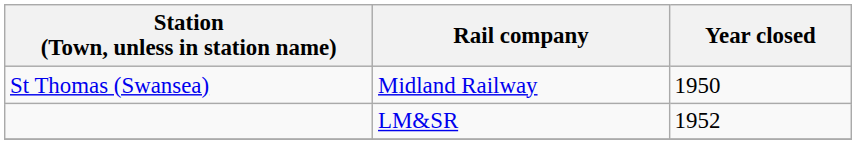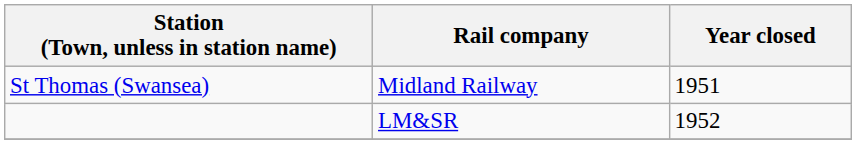St Thomas (Swansea) | Year closed: 1950 -> 1951
